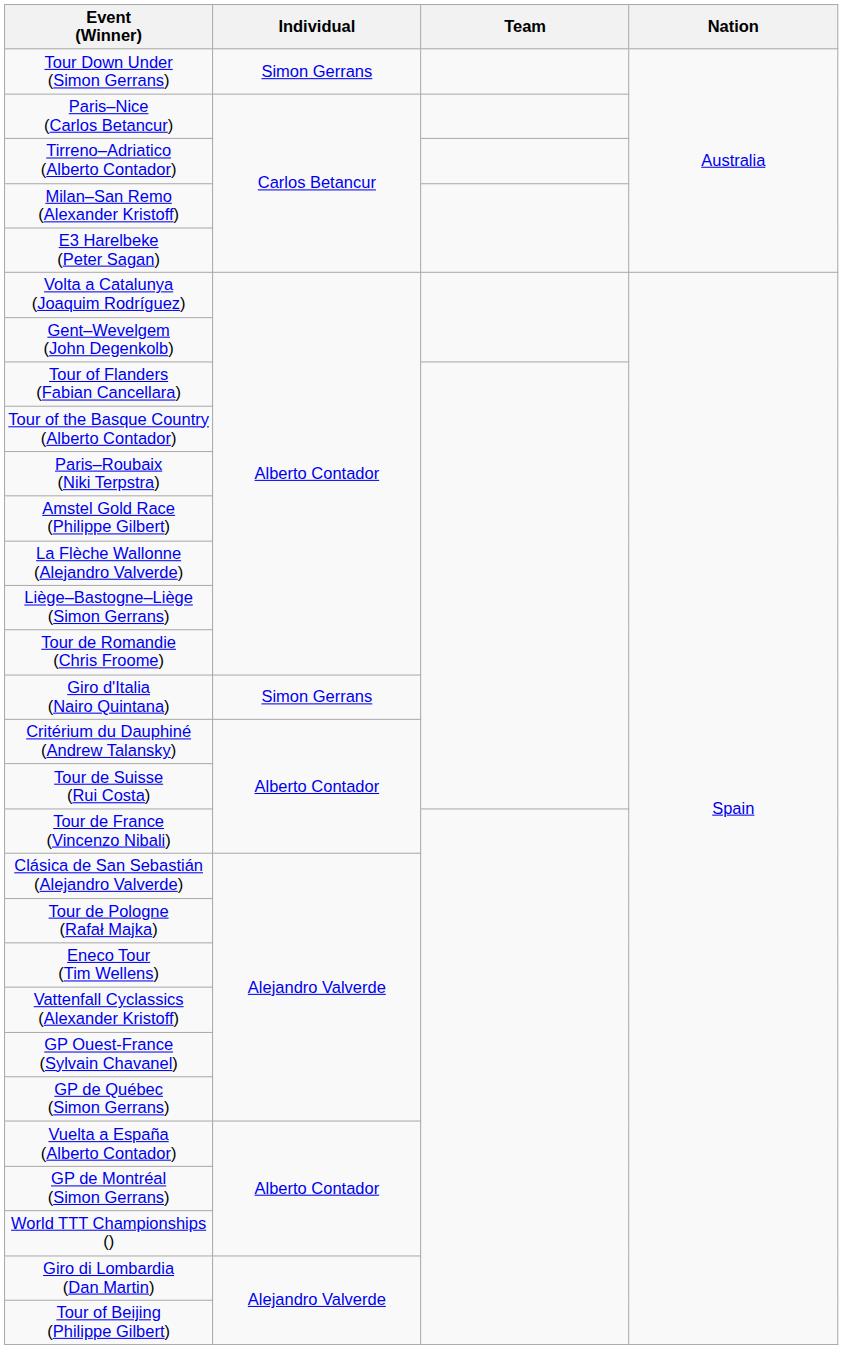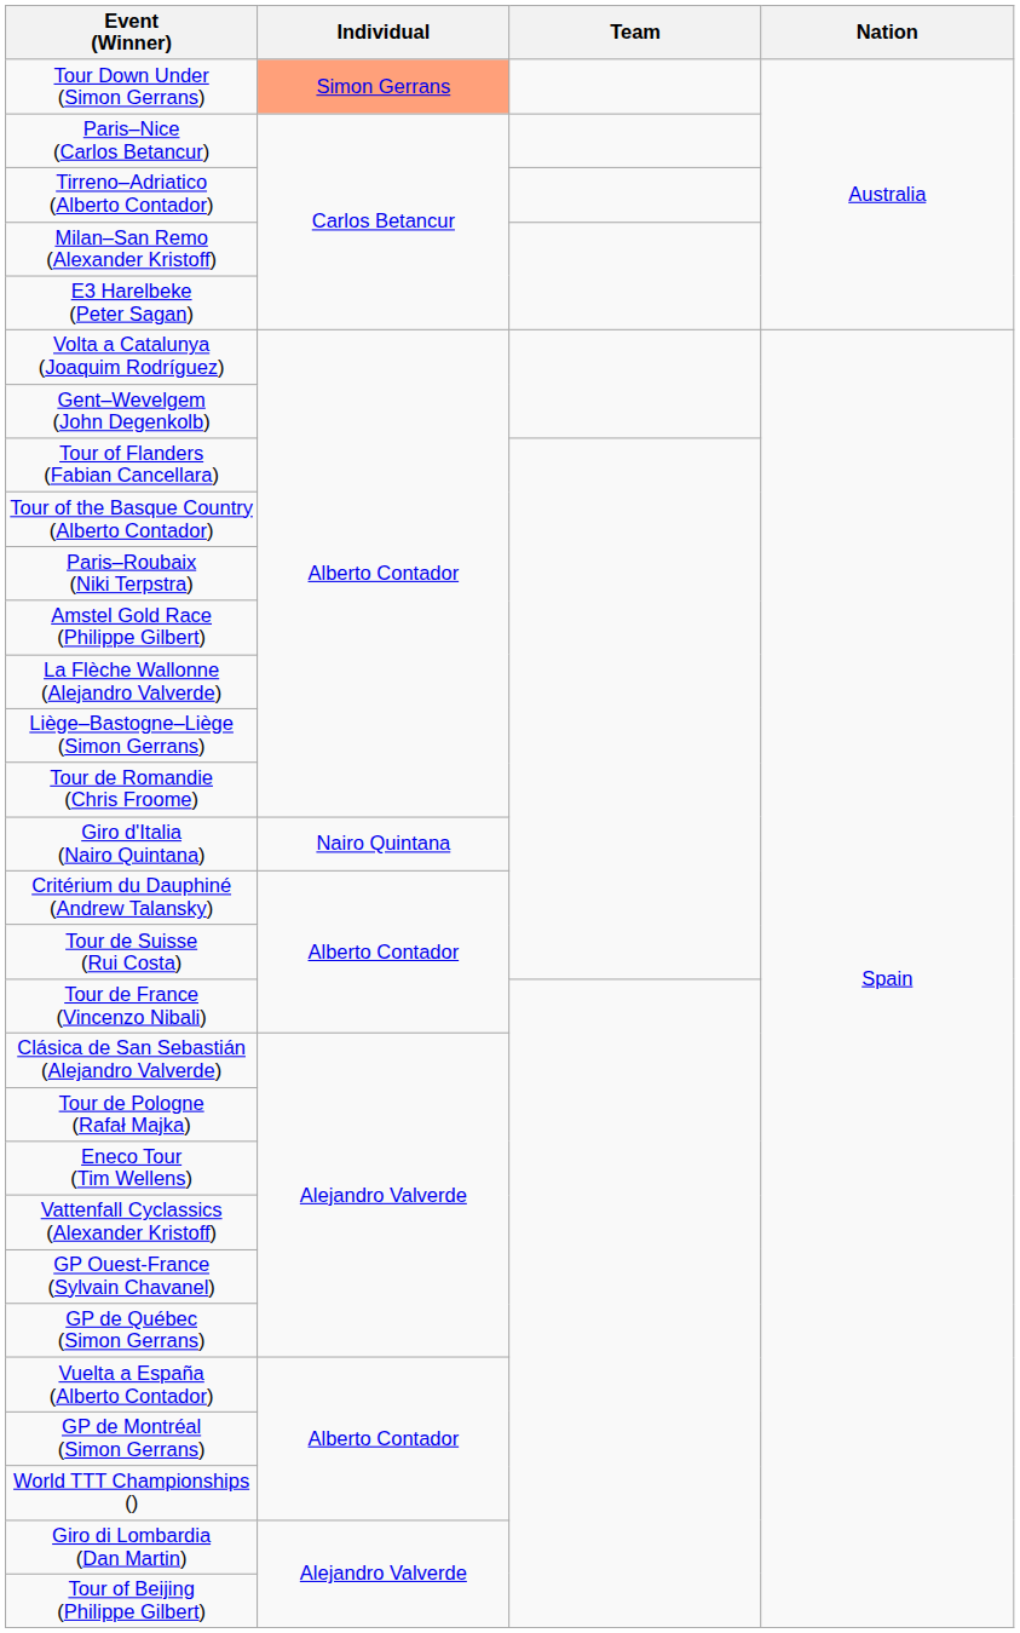Tour Down Under (Simon Gerrans) | Individual: no background -> lightsalmon background
Giro d'Italia (Nairo Quintana) | Individual: Simon Gerrans -> Nairo Quintana
